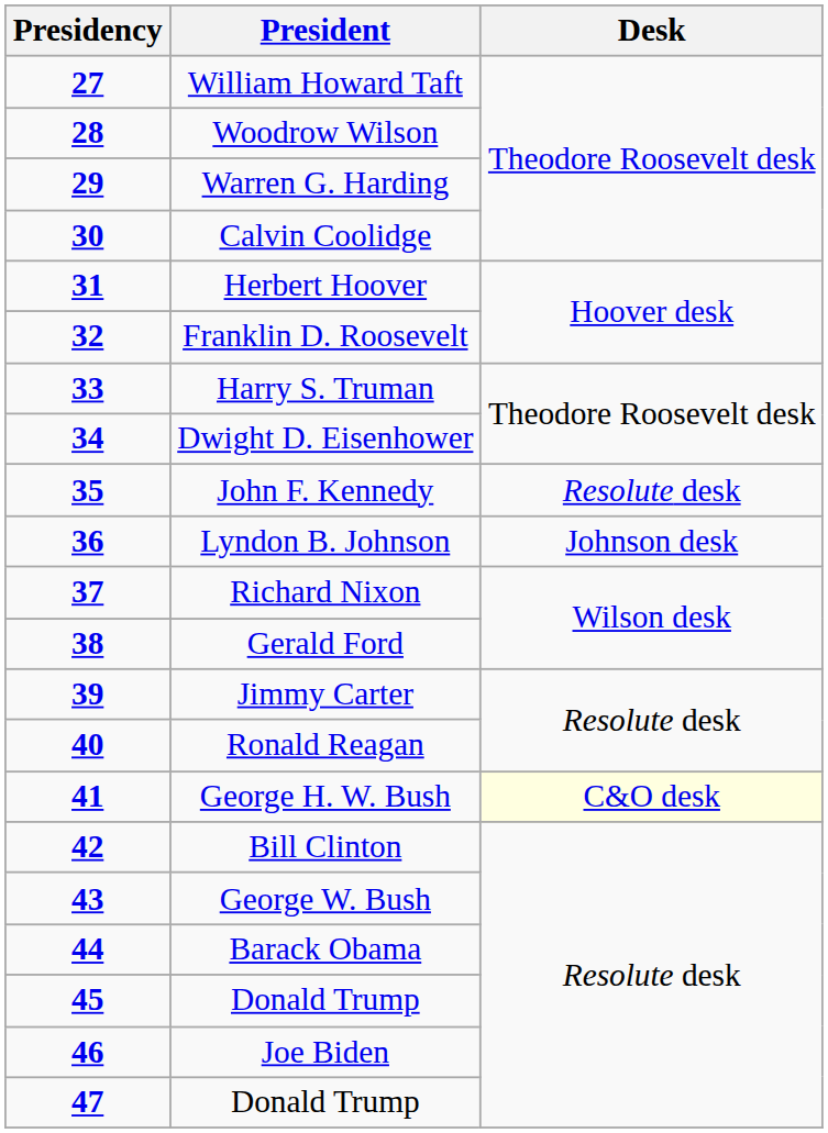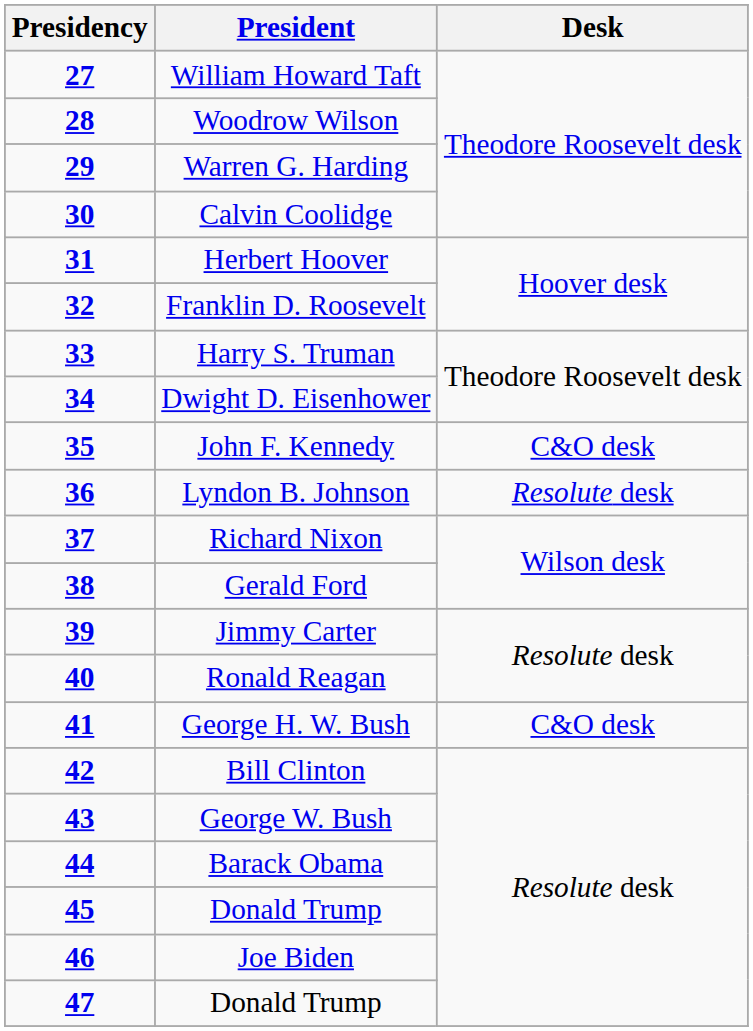John F. Kennedy | Desk: Resolute desk -> C&O desk
Lyndon B. Johnson | Desk: Johnson desk -> Resolute desk
George H. W. Bush | Desk: lightyellow background -> no background
